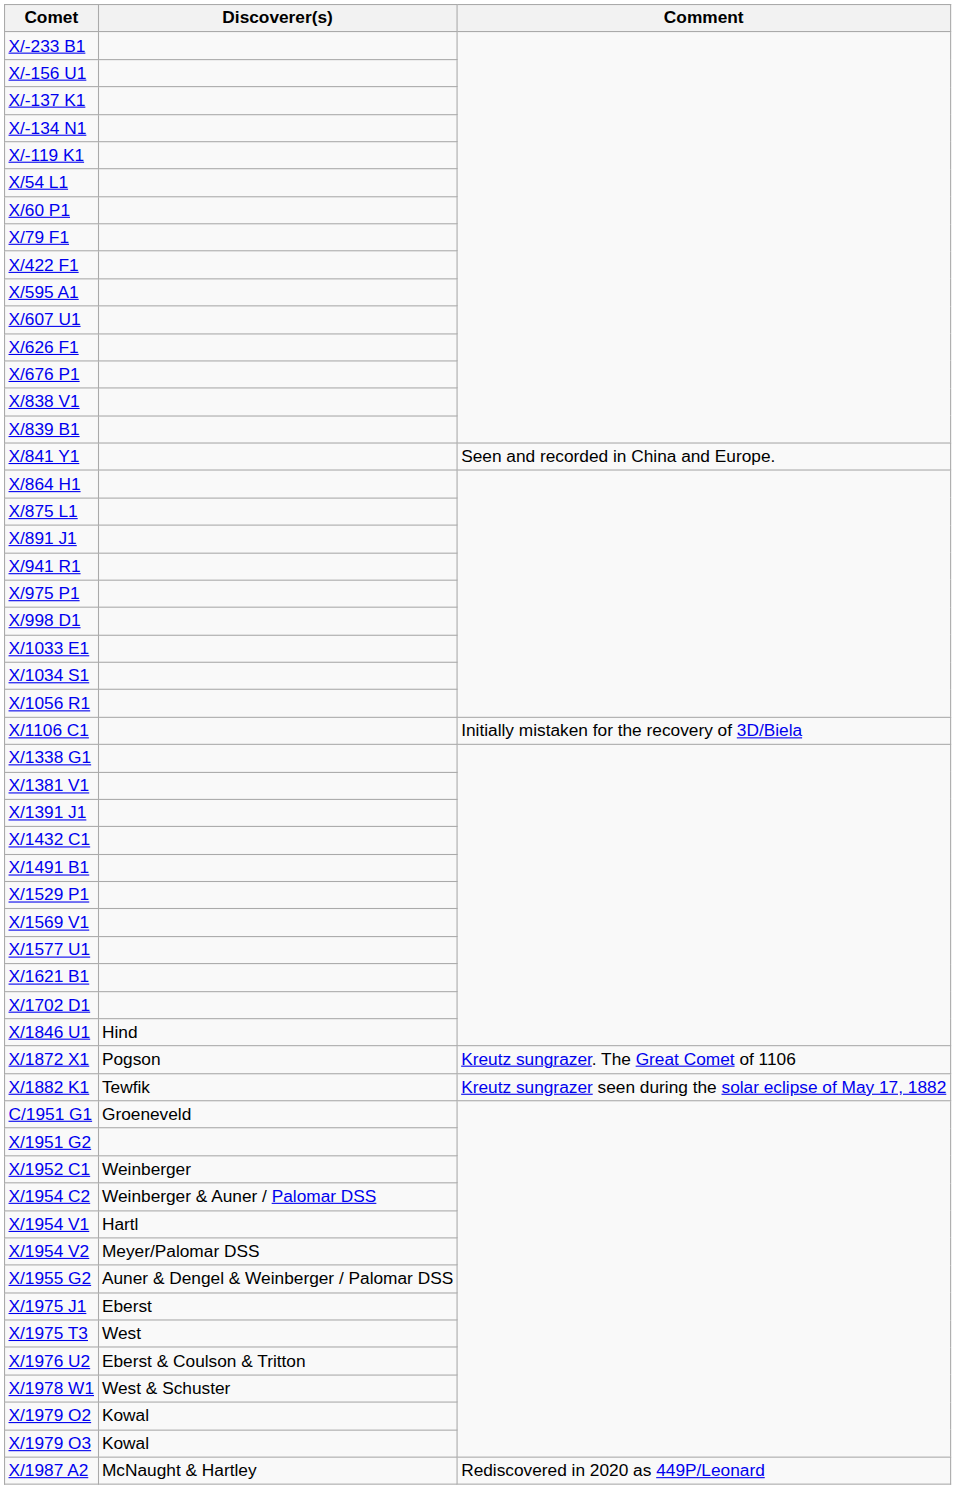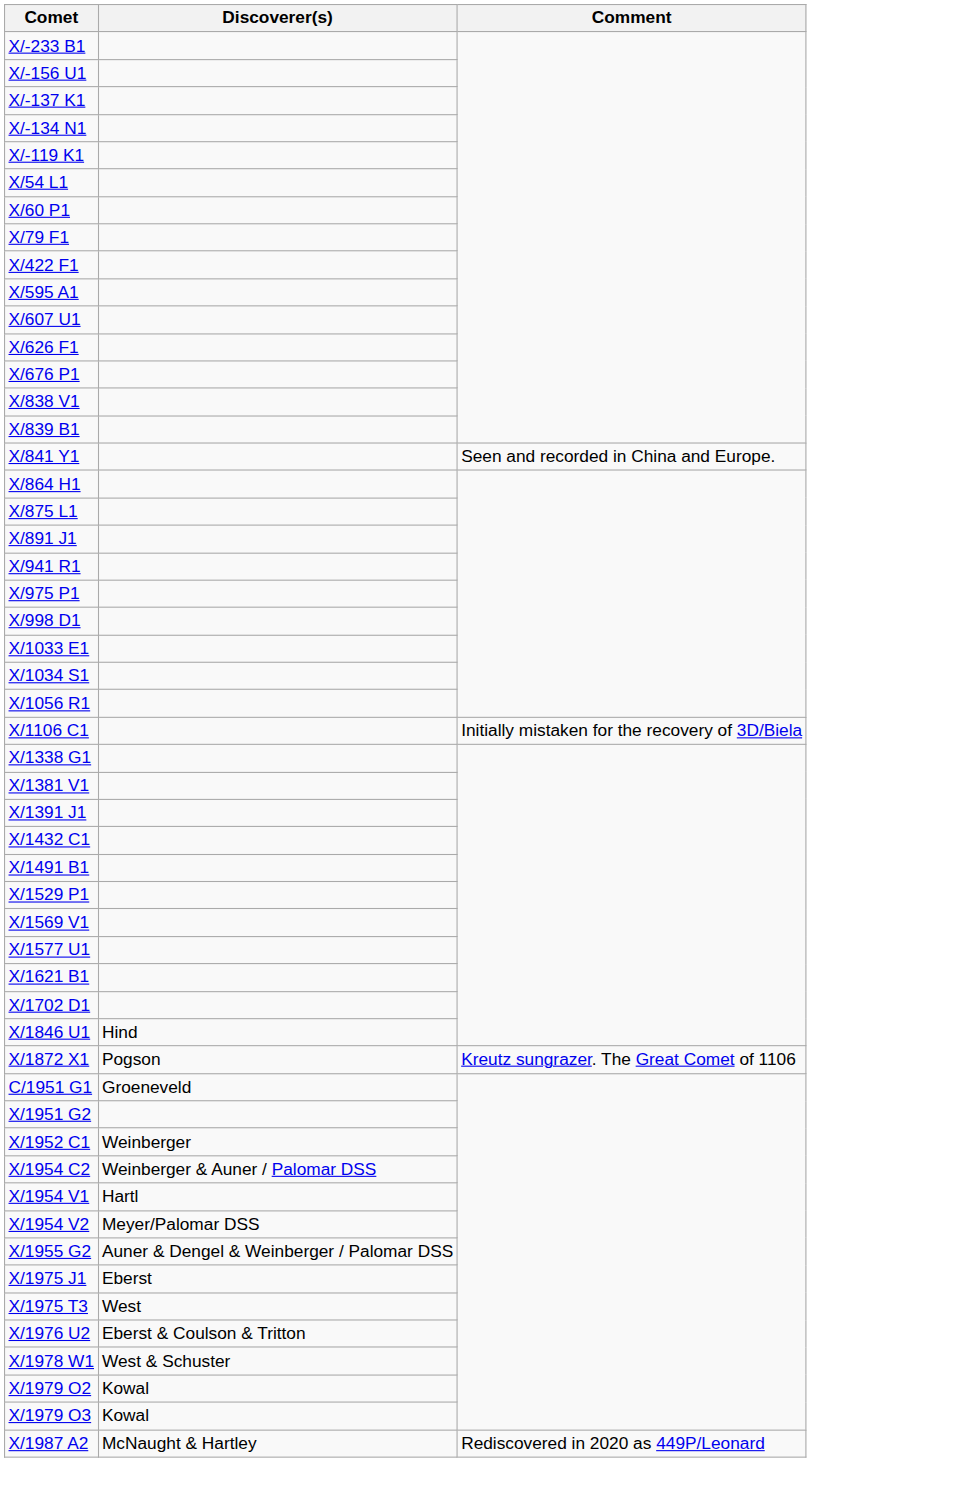- row: X/1882 K1 | Tewfik | Kreutz sungrazer seen during the solar eclipse of May 17, 1882
